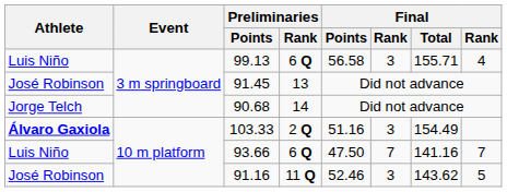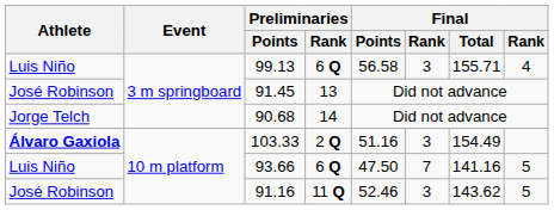93.66 | column 8: 7 -> 5
